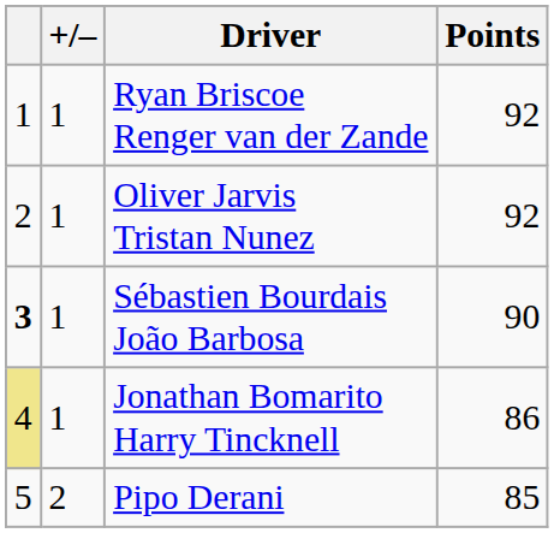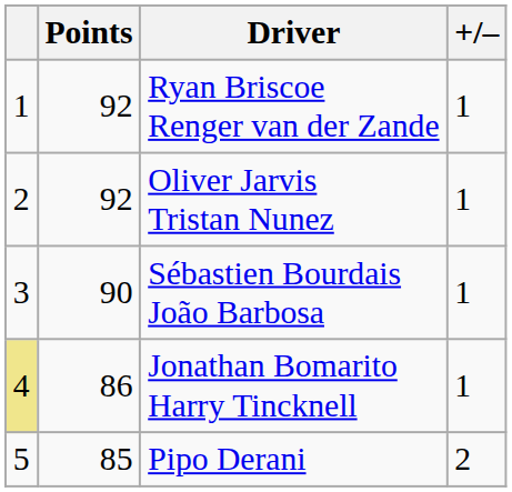columns swapped: +/– <-> Points
Sébastien Bourdais João Barbosa | column 1: bold -> normal
